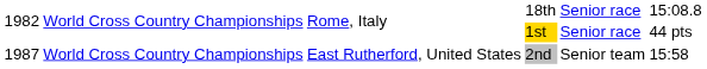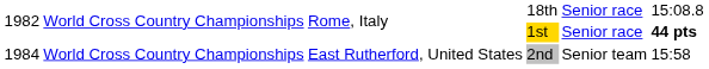Rome, Italy / 1st | column 6: normal -> bold
East Rutherford, United States | column 1: 1987 -> 1984
